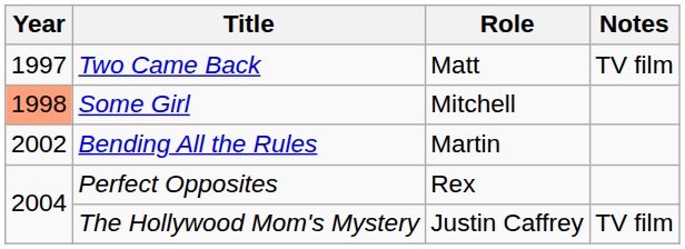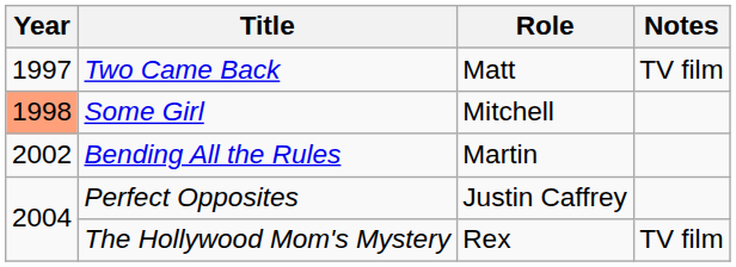Perfect Opposites | Role: Rex -> Justin Caffrey
The Hollywood Mom's Mystery | Role: Justin Caffrey -> Rex
